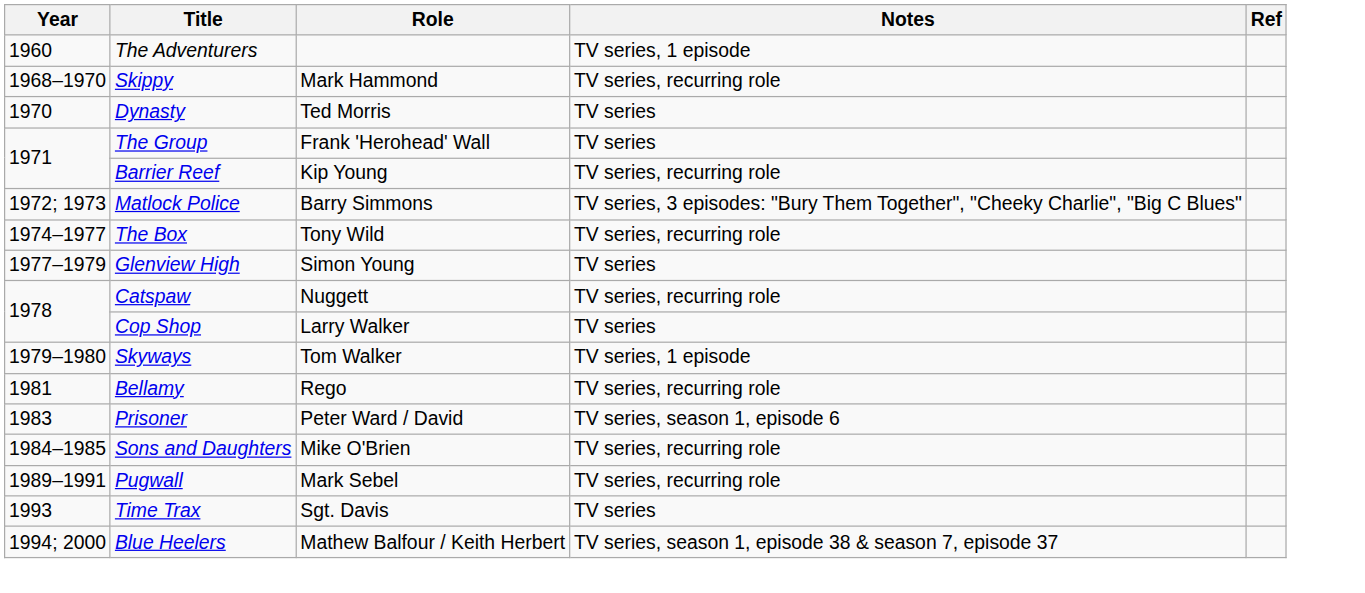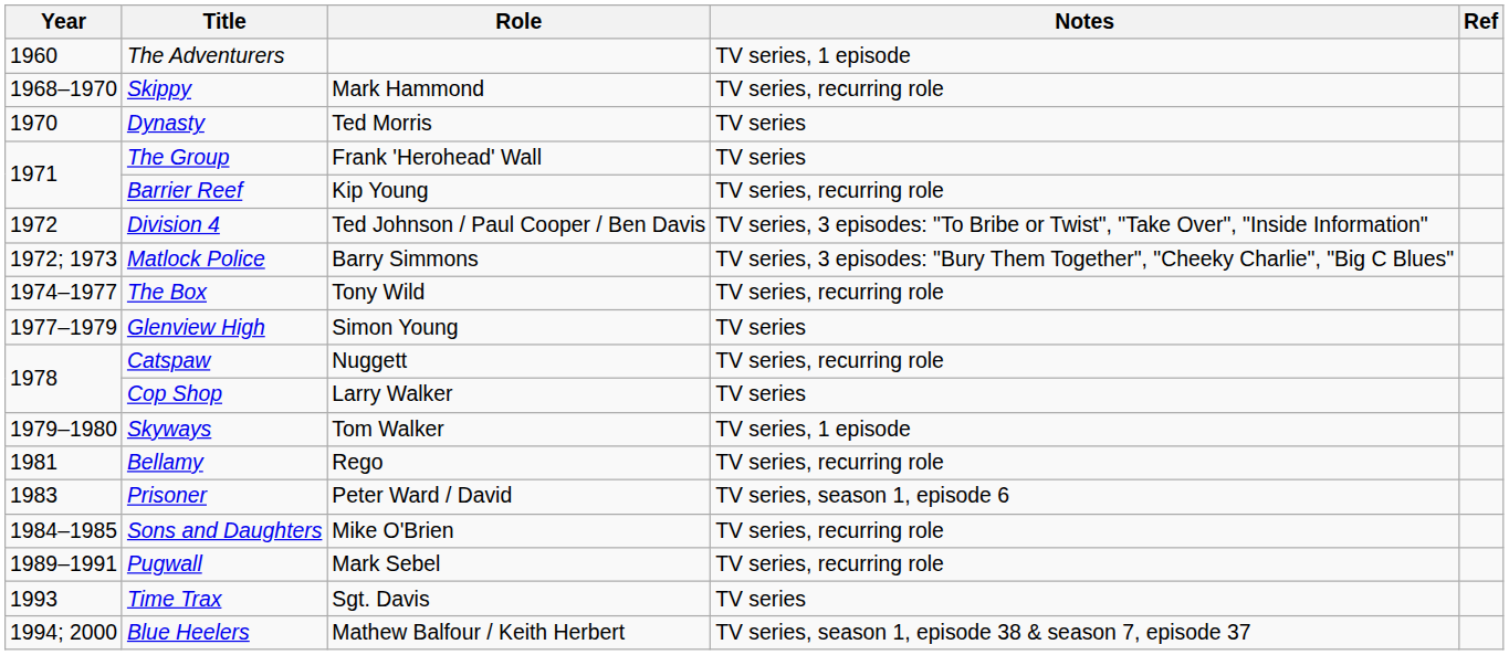+ row: 1972 | Division 4 | Ted Johnson / Paul Cooper / Ben Davis | TV series, 3 episodes: "To Bribe or Twist", "Take Over", "Inside Information"
